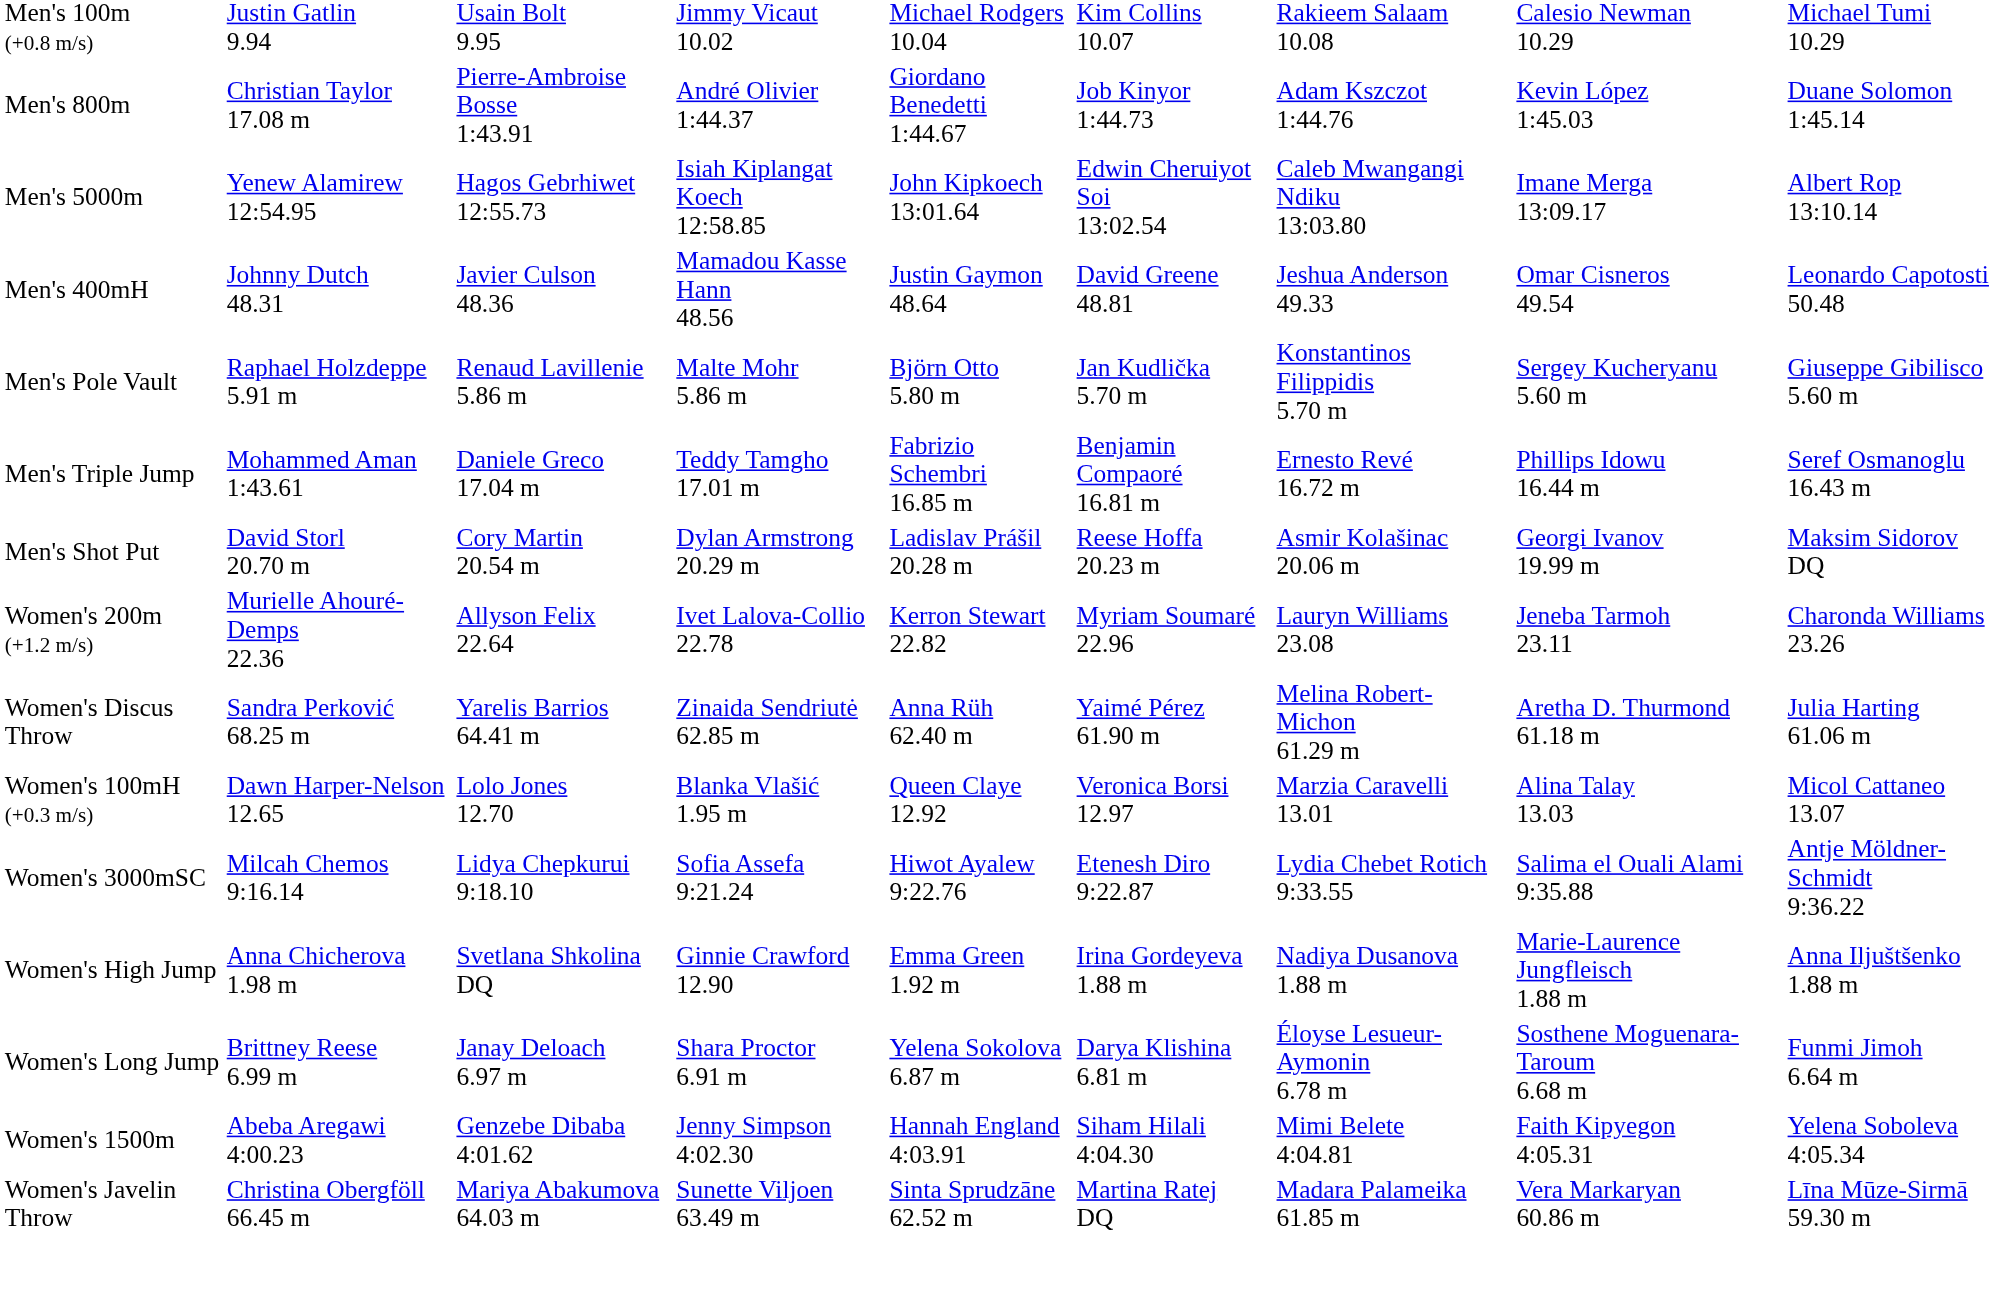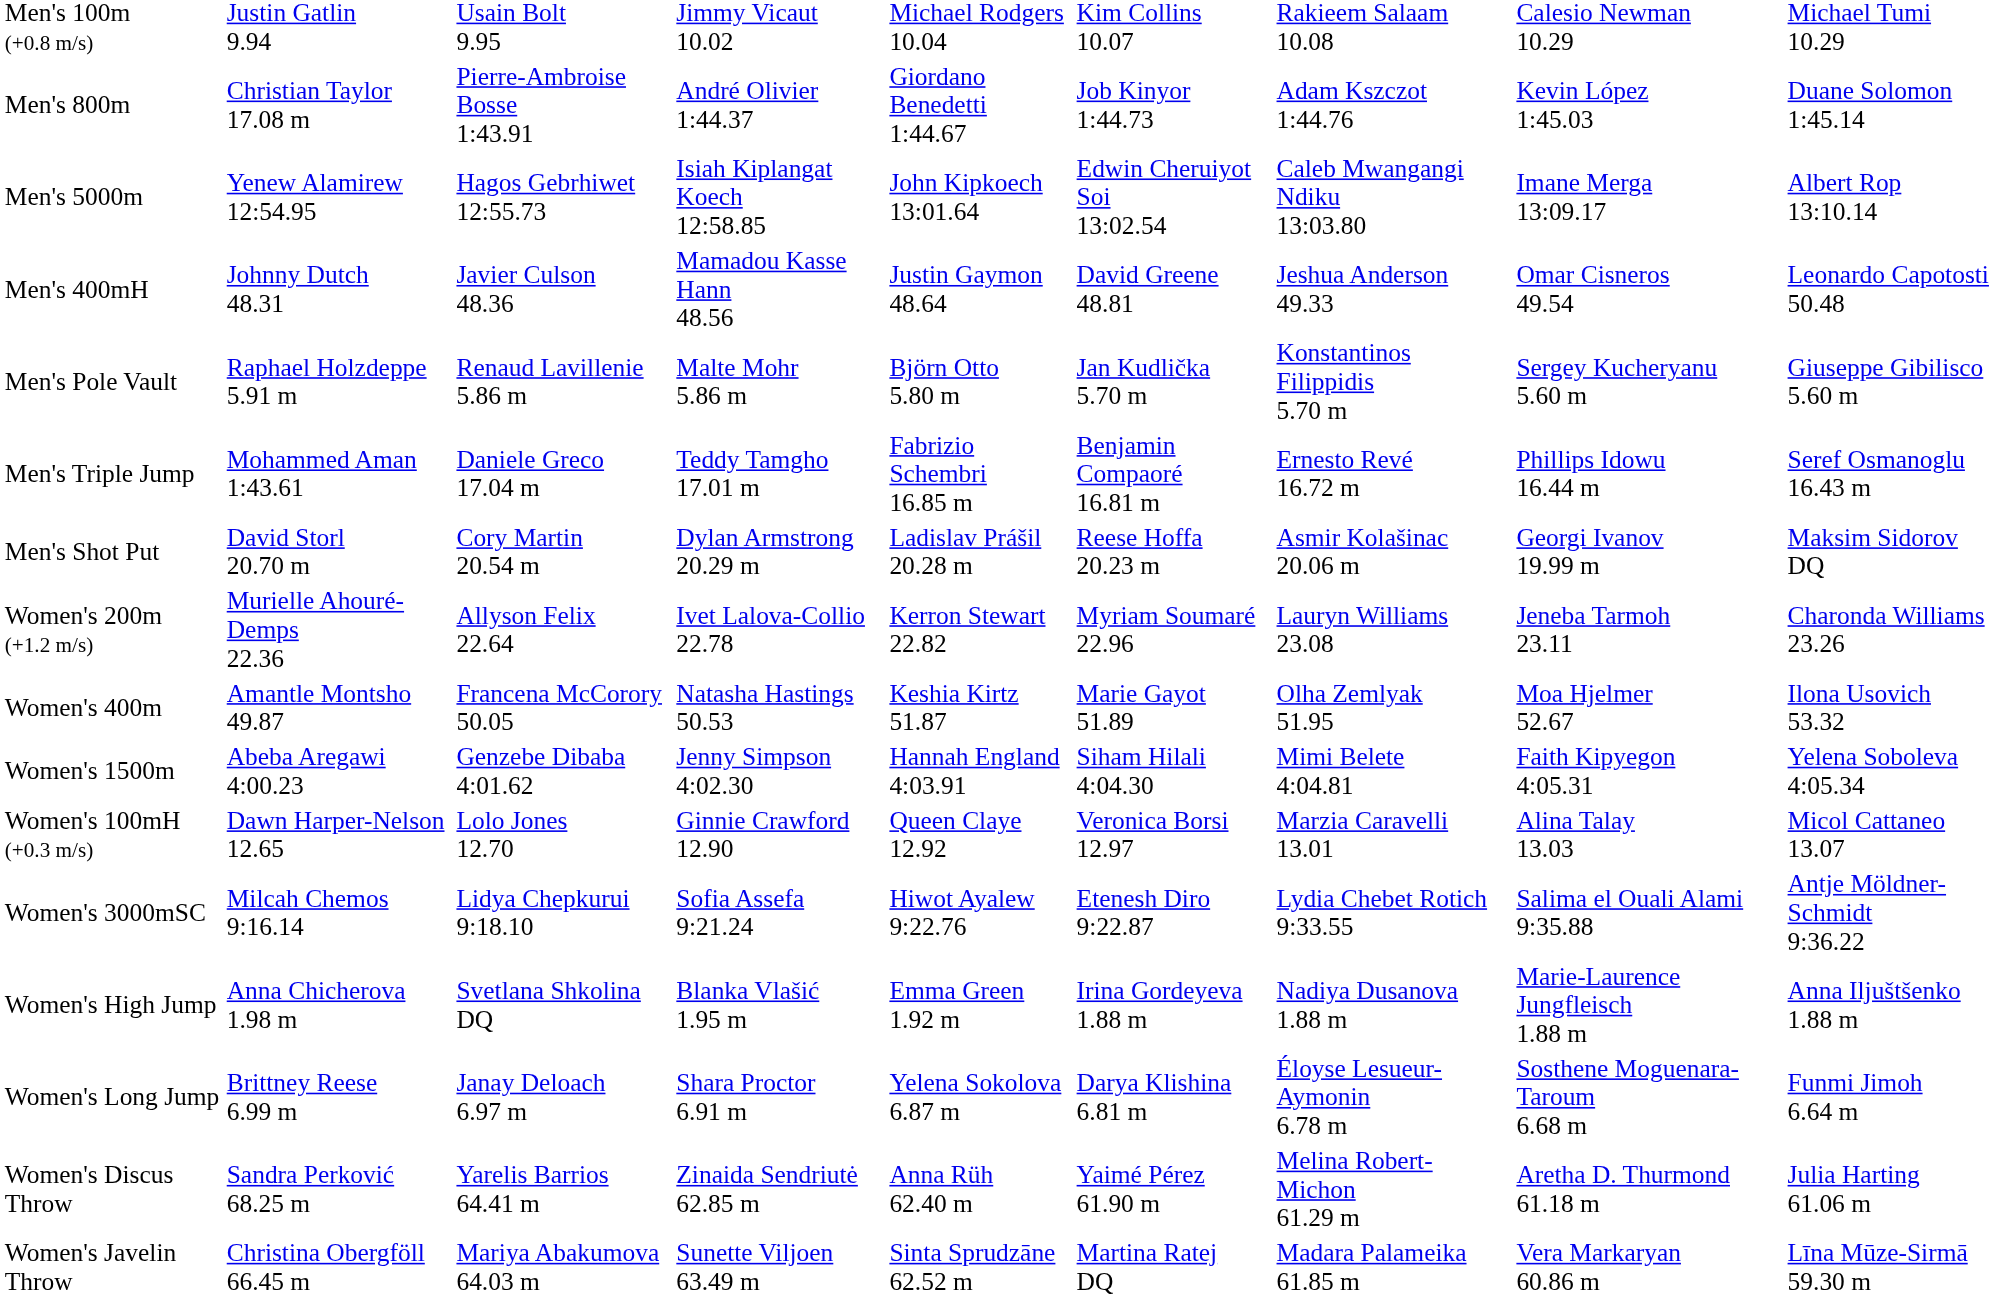+ row: Women's 400m | Amantle Montsho 49.87 | Francena McCorory 50.05 | Natasha Hastings 50.53 | Keshia Kirtz 51.87 | Marie Gayot 51.89 | Olha Zemlyak 51.95 | Moa Hjelmer 52.67 | Ilona Usovich 53.32
rows swapped: Women's 1500m <-> Women's Discus Throw
Women's 100mH (+0.3 m/s) | column 4: Blanka Vlašić 1.95 m -> Ginnie Crawford 12.90
Women's High Jump | column 4: Ginnie Crawford 12.90 -> Blanka Vlašić 1.95 m
